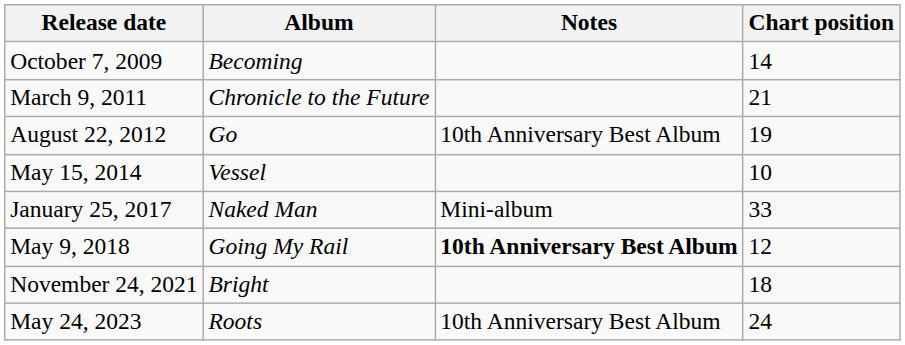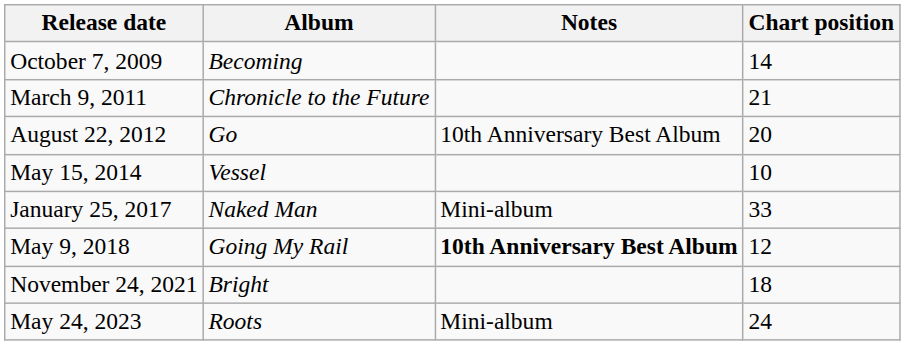August 22, 2012 | Chart position: 19 -> 20
May 24, 2023 | Notes: 10th Anniversary Best Album -> Mini-album
